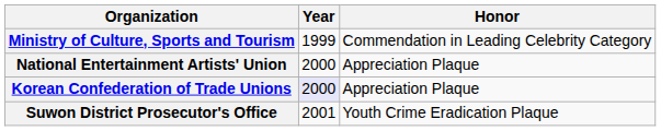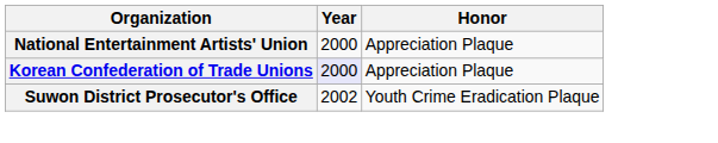- row: Ministry of Culture, Sports and Tourism | 1999 | Commendation in Leading Celebrity Category
Suwon District Prosecutor's Office | Year: 2001 -> 2002
